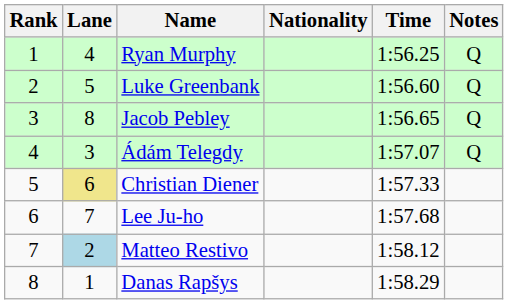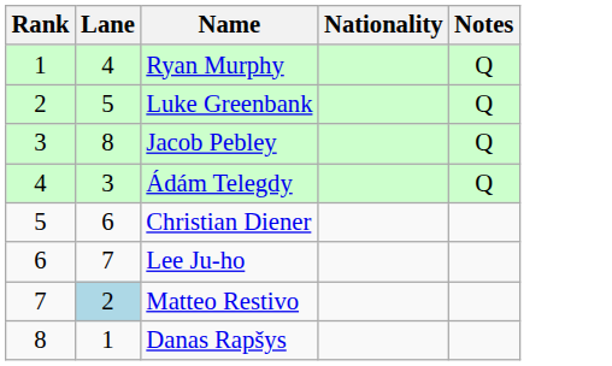- column: Time | 1:56.25 | 1:56.60 | 1:56.65 | 1:57.07 | 1:57.33 | 1:57.68 | 1:58.12 | 1:58.29
Christian Diener | Lane: khaki background -> no background
